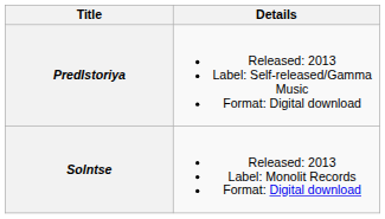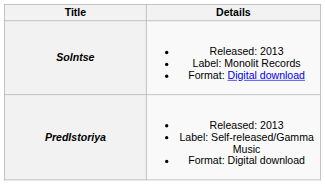rows swapped: Solntse <-> PredIstoriya
